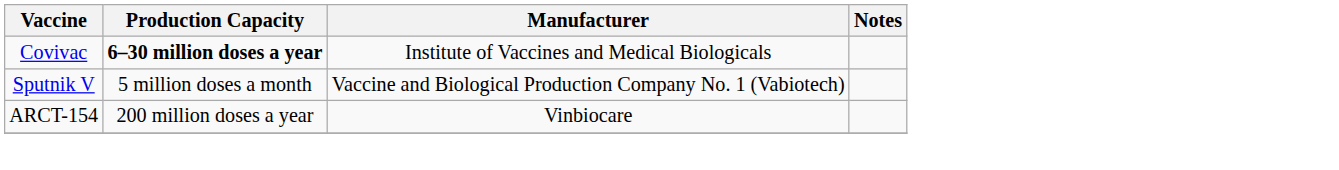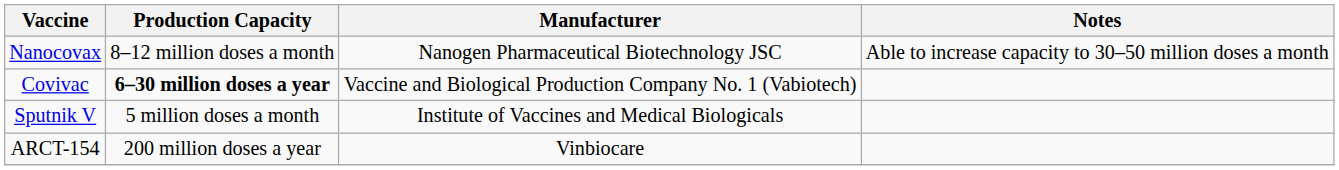+ row: Nanocovax | 8–12 million doses a month | Nanogen Pharmaceutical Biotechnology JSC | Able to increase capacity to 30–50 million doses a month
Covivac | Manufacturer: Institute of Vaccines and Medical Biologicals -> Vaccine and Biological Production Company No. 1 (Vabiotech)
Sputnik V | Manufacturer: Vaccine and Biological Production Company No. 1 (Vabiotech) -> Institute of Vaccines and Medical Biologicals
